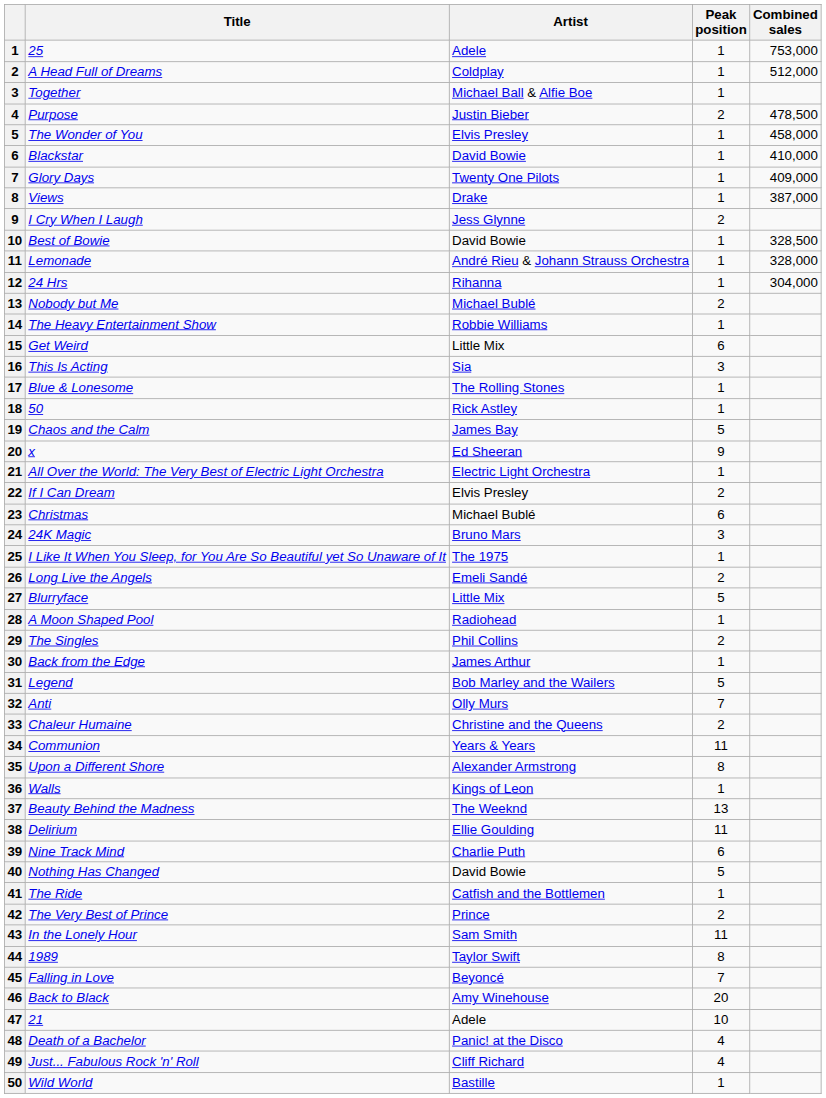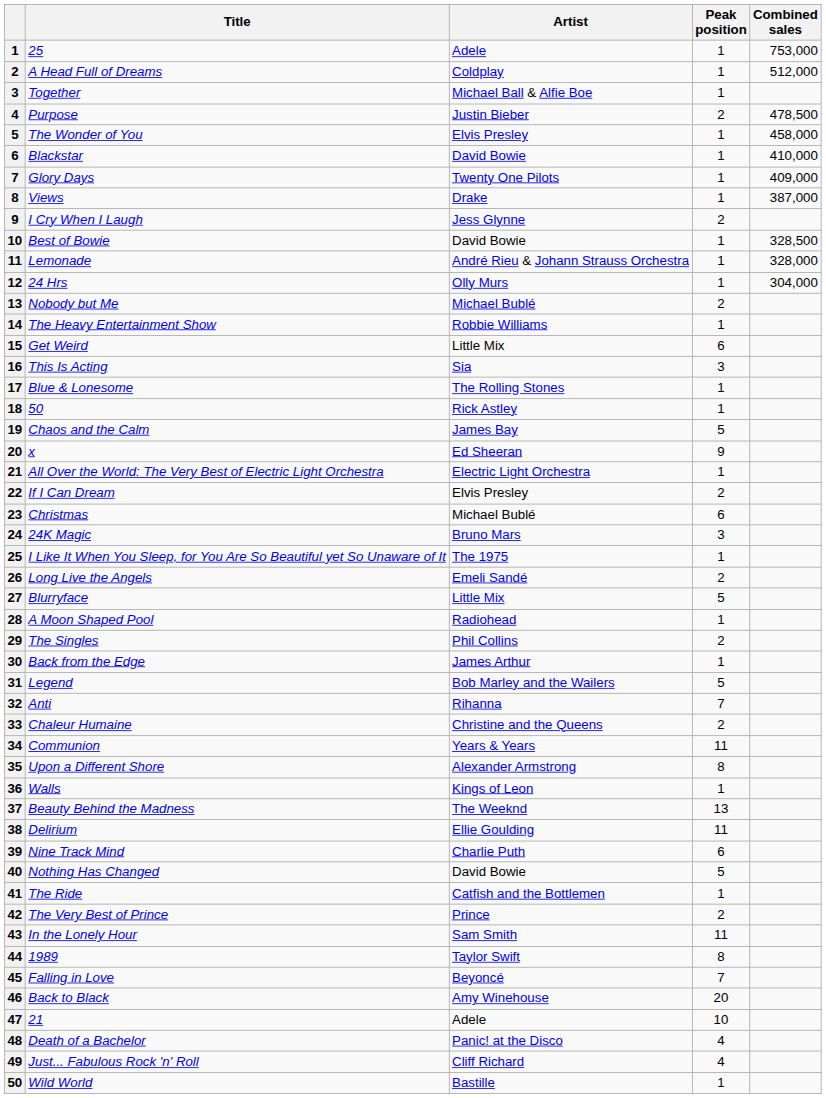24 Hrs | Artist: Rihanna -> Olly Murs
Anti | Artist: Olly Murs -> Rihanna
